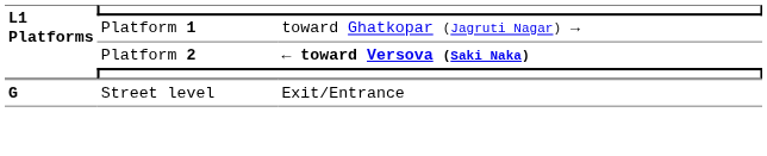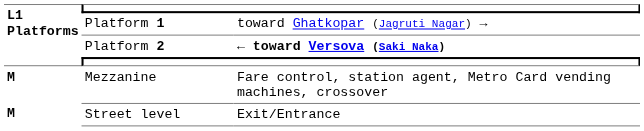+ row: M | Mezzanine | Fare control, station agent, Metro Card vending machines, crossover
Street level | L1 Platforms: G -> M
